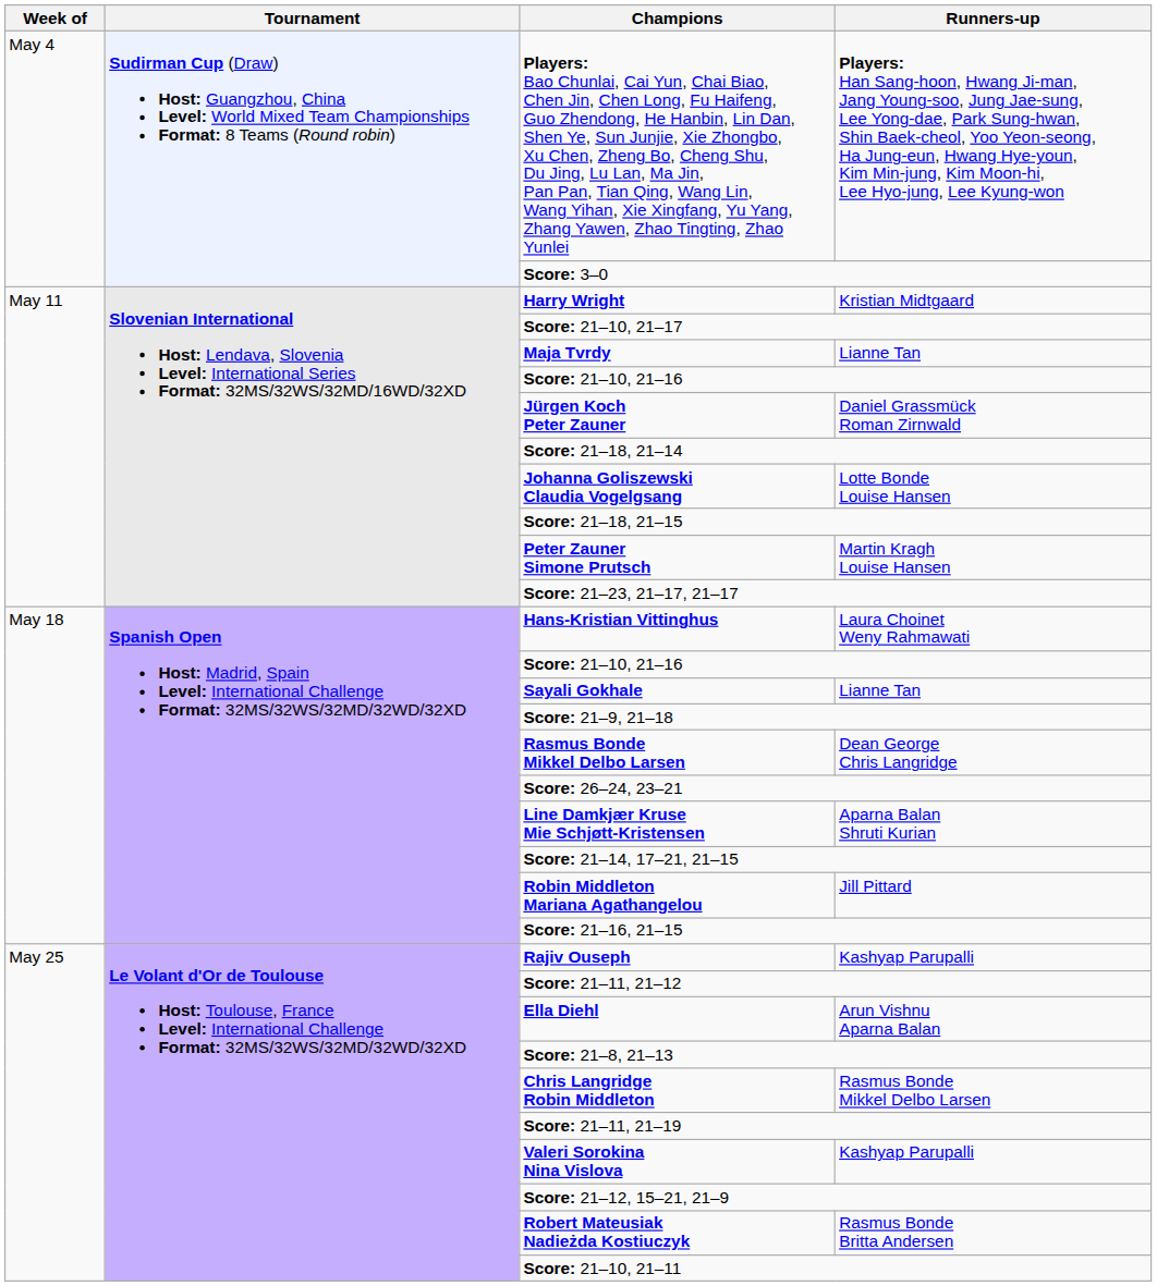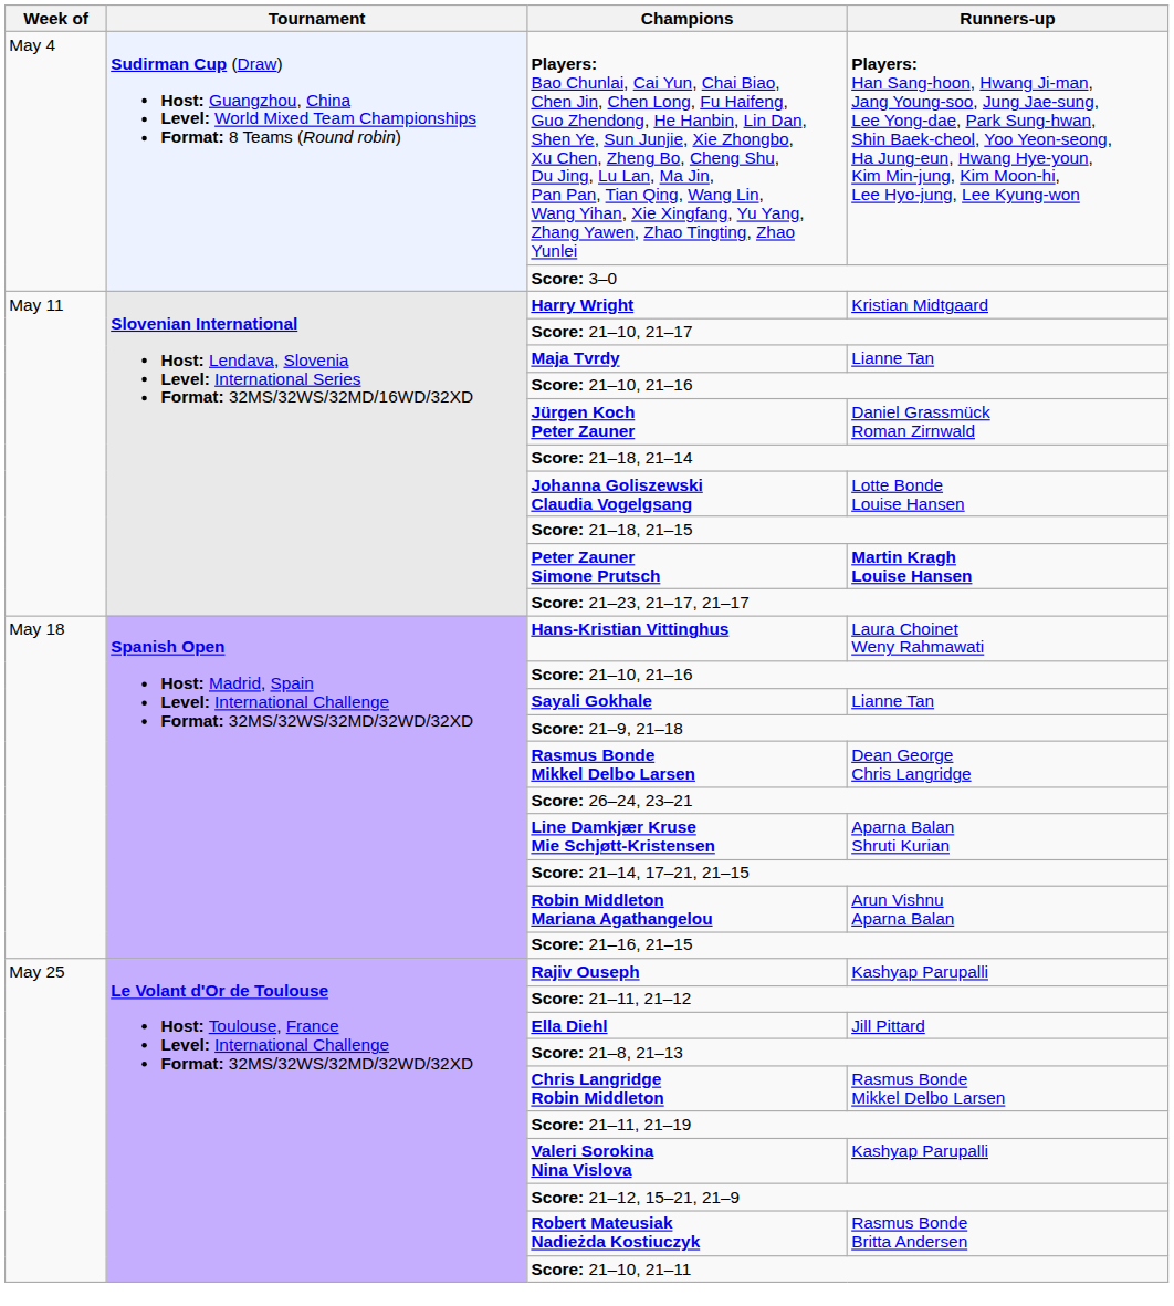Peter Zauner Simone Prutsch | Runners-up: normal -> bold
Robin Middleton Mariana Agathangelou | Runners-up: Jill Pittard -> Arun Vishnu Aparna Balan
Ella Diehl | Runners-up: Arun Vishnu Aparna Balan -> Jill Pittard
